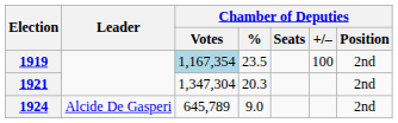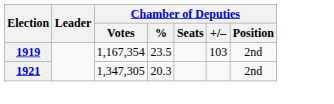1919 | Chamber of Deputies / Votes: lightblue background -> no background
1919 | Chamber of Deputies / +/–: 100 -> 103
1921 | Chamber of Deputies / Votes: 1,347,304 -> 1,347,305
- row: 1924 | Alcide De Gasperi | 645,789 | 9.0 | 2nd
